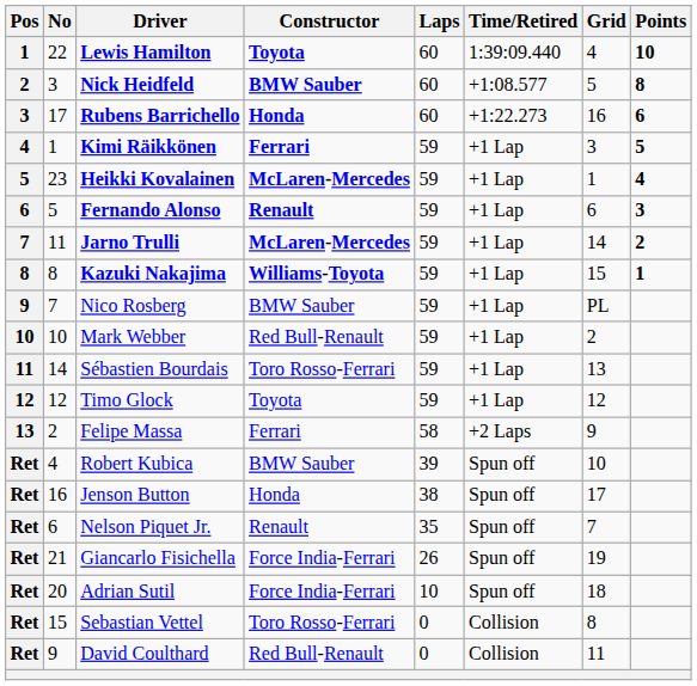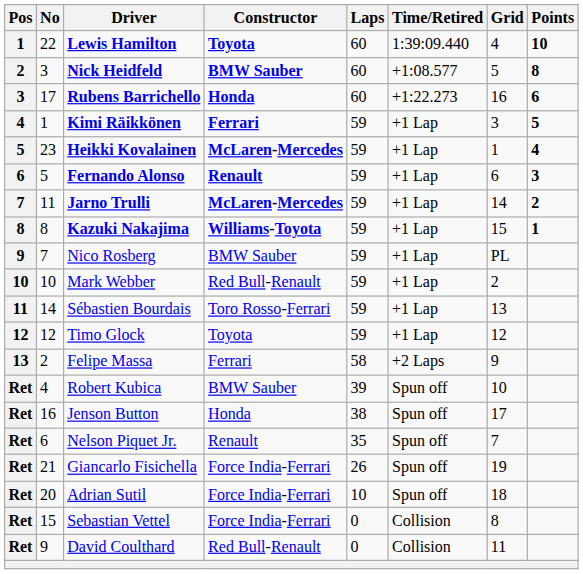Sebastian Vettel | Constructor: Toro Rosso-Ferrari -> Force India-Ferrari
